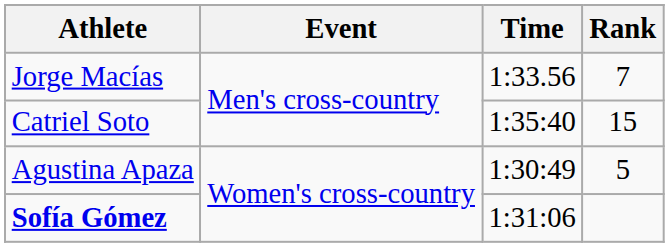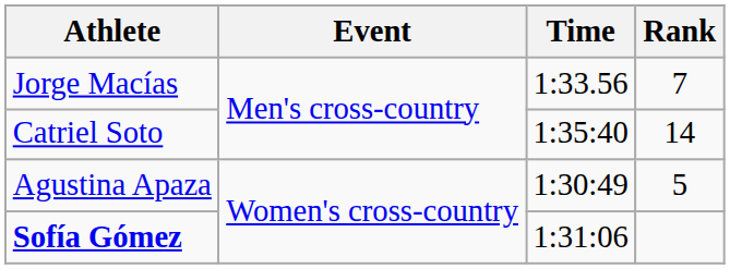Catriel Soto | Rank: 15 -> 14
